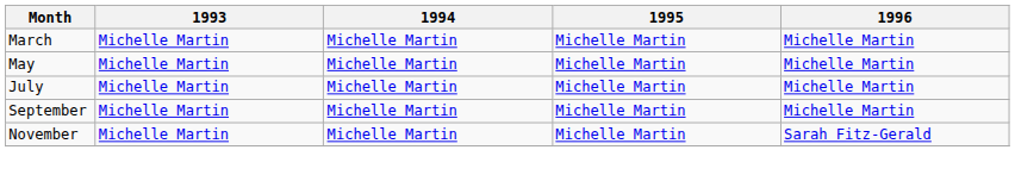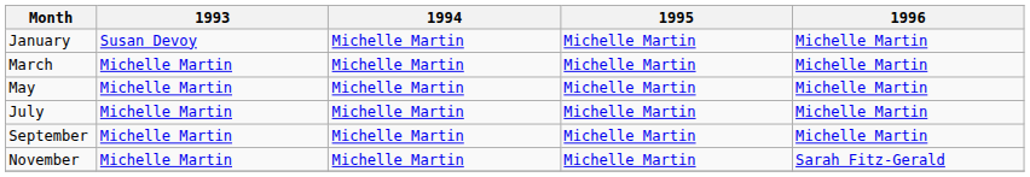+ row: January | Susan Devoy | Michelle Martin | Michelle Martin | Michelle Martin
